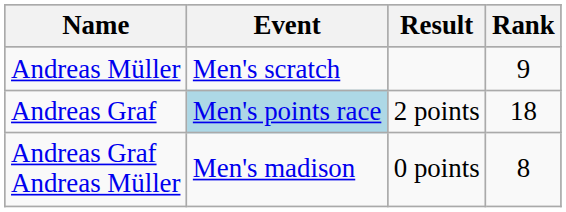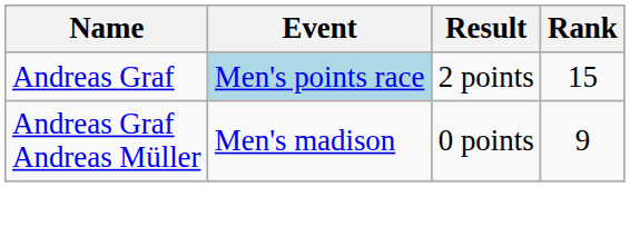- row: Andreas Müller | Men's scratch | 9
Andreas Graf | Rank: 18 -> 15
Andreas Graf Andreas Müller | Rank: 8 -> 9
